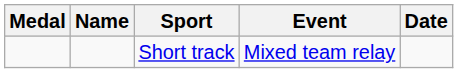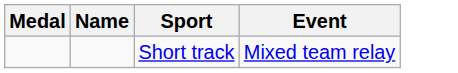- column: Date
